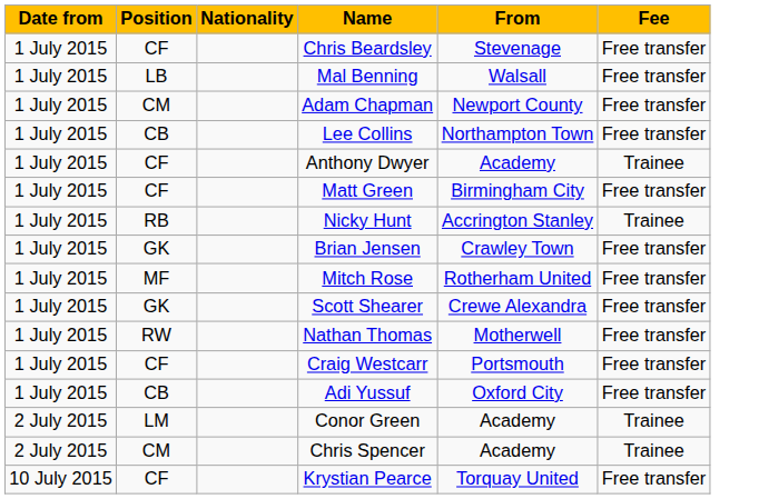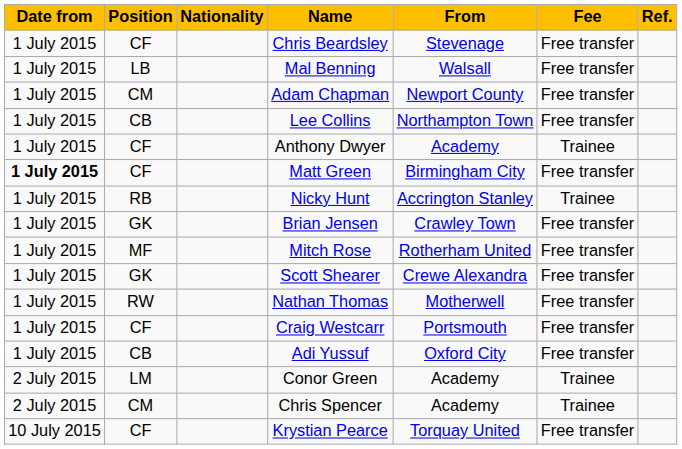+ column: Ref.
Matt Green | Date from: normal -> bold
